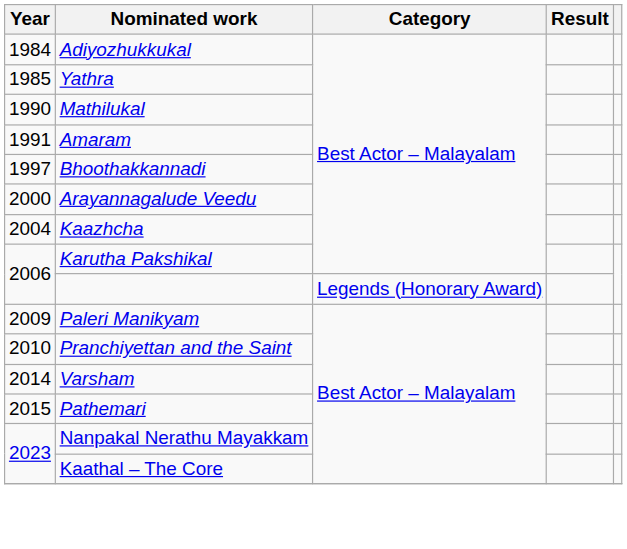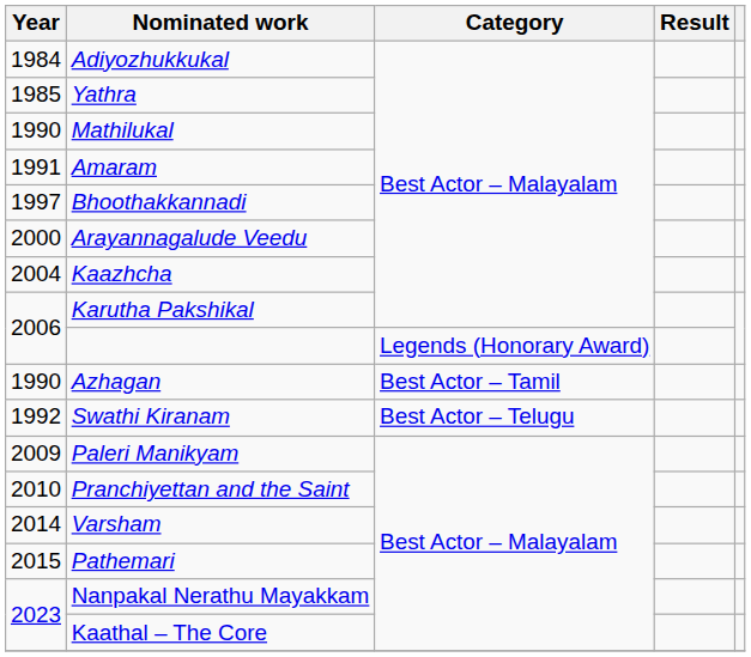+ row: 1990 | Azhagan | Best Actor – Tamil
+ row: 1992 | Swathi Kiranam | Best Actor – Telugu
